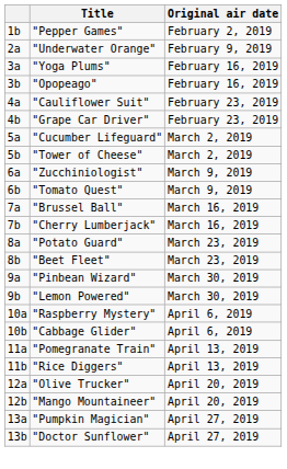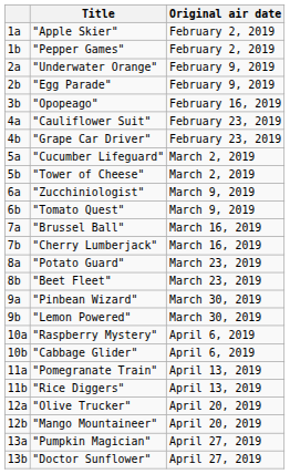+ row: 1a | "Apple Skier" | February 2, 2019
+ row: 2b | "Egg Parade" | February 9, 2019
- row: 3a | "Yoga Plums" | February 16, 2019
